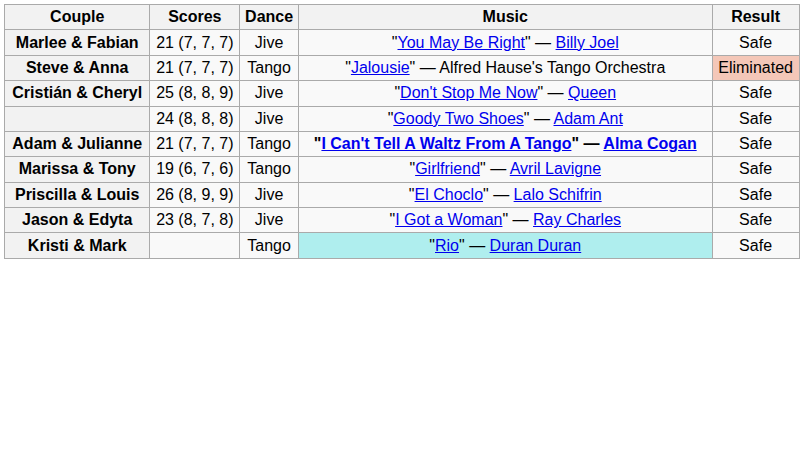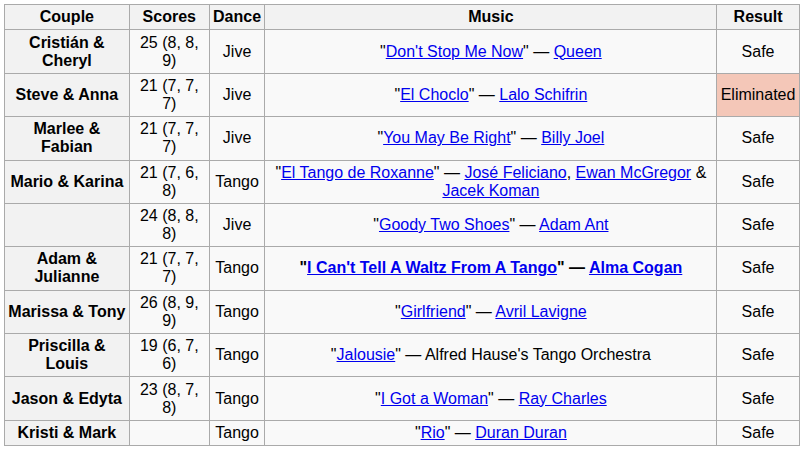rows swapped: Marlee & Fabian <-> Cristián & Cheryl
Steve & Anna | Dance: Tango -> Jive
Steve & Anna | Music: "Jalousie" — Alfred Hause's Tango Orchestra -> "El Choclo" — Lalo Schifrin
+ row: Mario & Karina | 21 (7, 6, 8) | Tango | "El Tango de Roxanne" — José Feliciano, Ewan McGregor & Jacek Koman | Safe
Marissa & Tony | Scores: 19 (6, 7, 6) -> 26 (8, 9, 9)
Priscilla & Louis | Scores: 26 (8, 9, 9) -> 19 (6, 7, 6)
Priscilla & Louis | Dance: Jive -> Tango
Priscilla & Louis | Music: "El Choclo" — Lalo Schifrin -> "Jalousie" — Alfred Hause's Tango Orchestra
Jason & Edyta | Dance: Jive -> Tango
Kristi & Mark | Music: paleturquoise background -> no background
